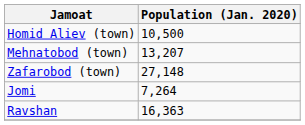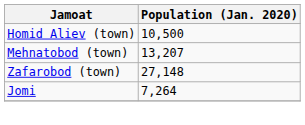- row: Ravshan | 16,363
